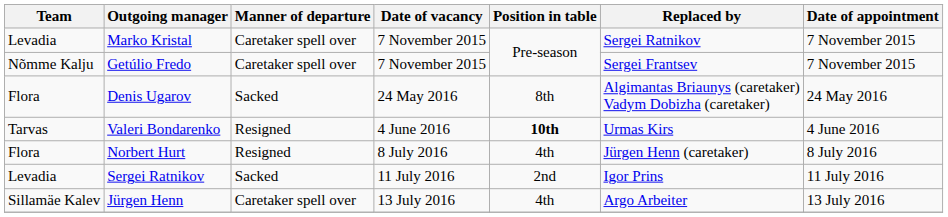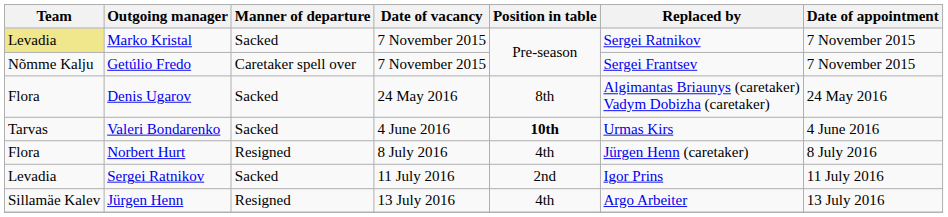Marko Kristal | Team: no background -> khaki background
Marko Kristal | Manner of departure: Caretaker spell over -> Sacked
Valeri Bondarenko | Manner of departure: Resigned -> Sacked
Jürgen Henn | Manner of departure: Caretaker spell over -> Resigned
